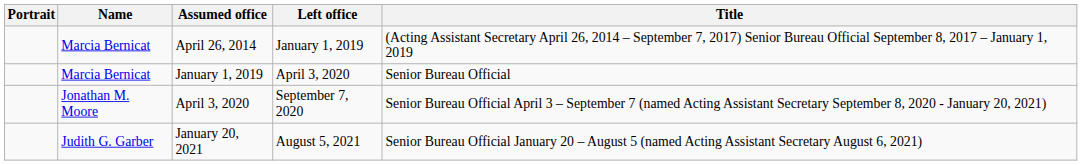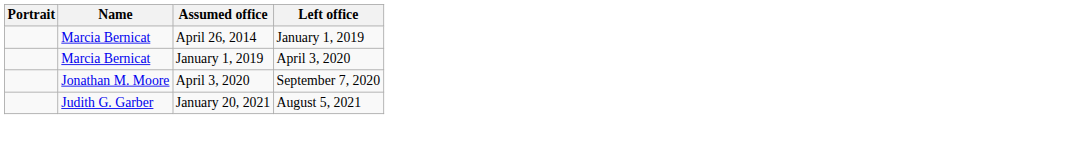- column: Title | (Acting Assistant Secretary April 26, 2014 – September 7, 2017) Senior Bureau Official September 8, 2017 – January 1, 2019 | Senior Bureau Official | Senior Bureau Official April 3 – September 7 (named Acting Assistant Secretary September 8, 2020 - January 20, 2021) | Senior Bureau Official January 20 – August 5 (named Acting Assistant Secretary August 6, 2021)
